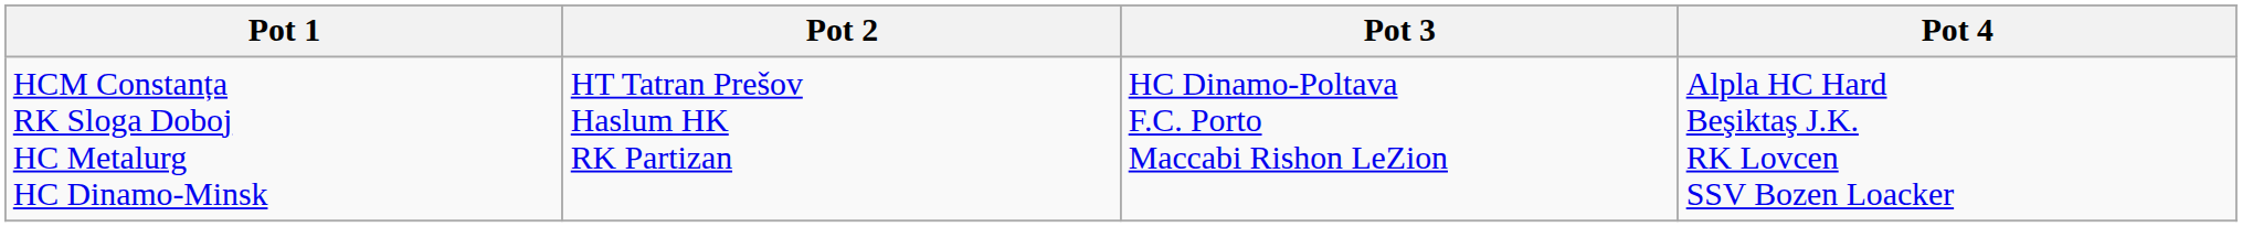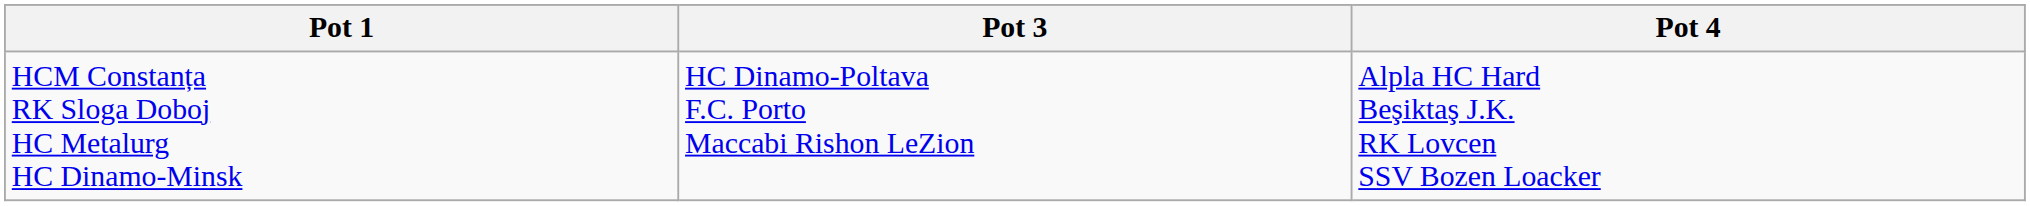- column: Pot 2 | HT Tatran Prešov Haslum HK RK Partizan
